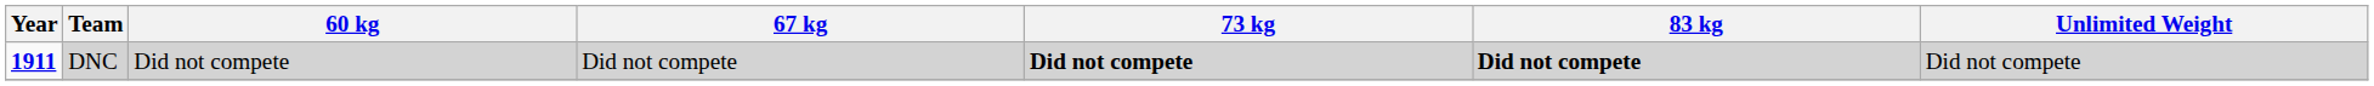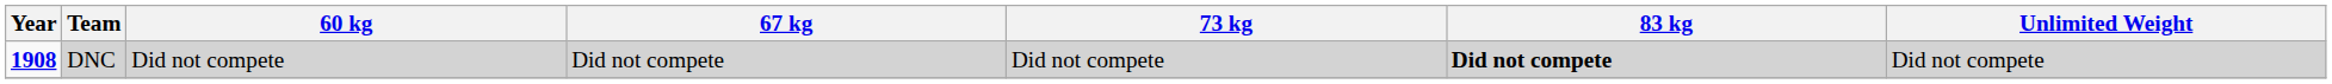DNC | Year: 1911 -> 1908
DNC | 73 kg: bold -> normal
